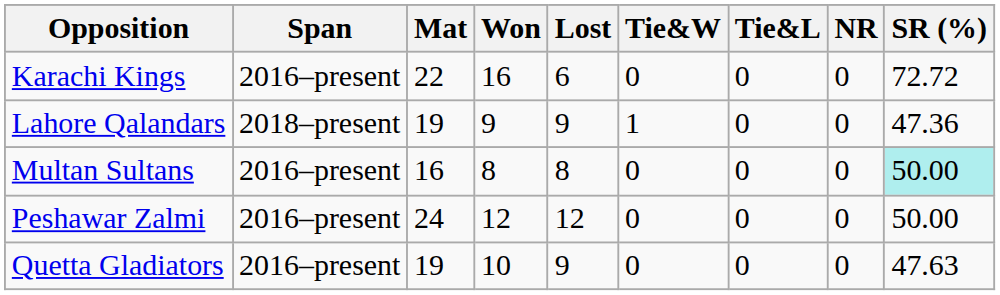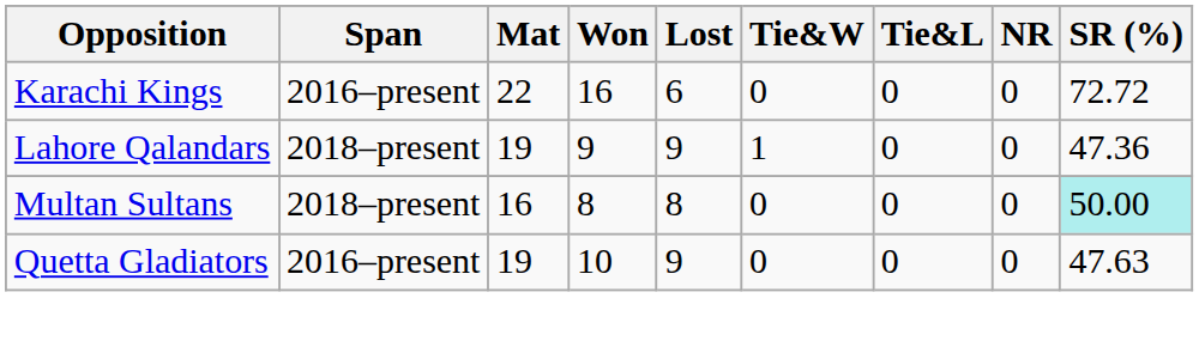Multan Sultans | Span: 2016–present -> 2018–present
- row: Peshawar Zalmi | 2016–present | 24 | 12 | 12 | 0 | 0 | 0 | 50.00
